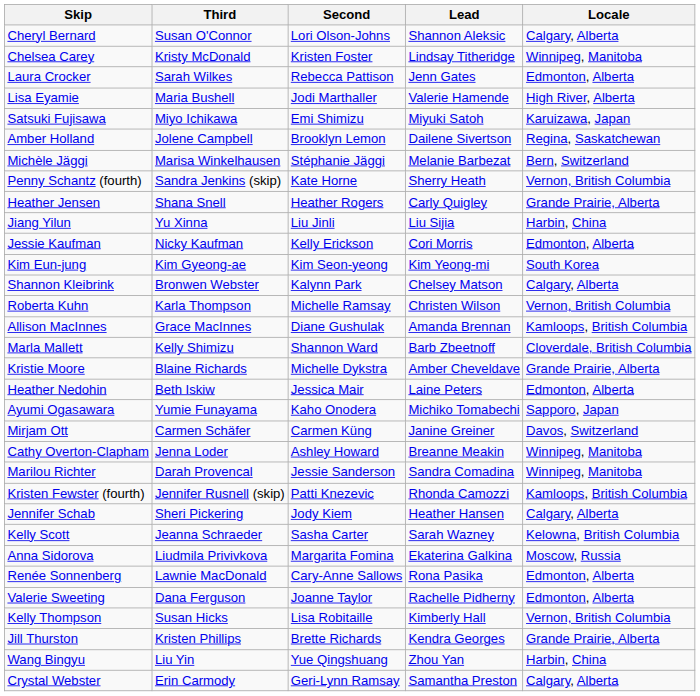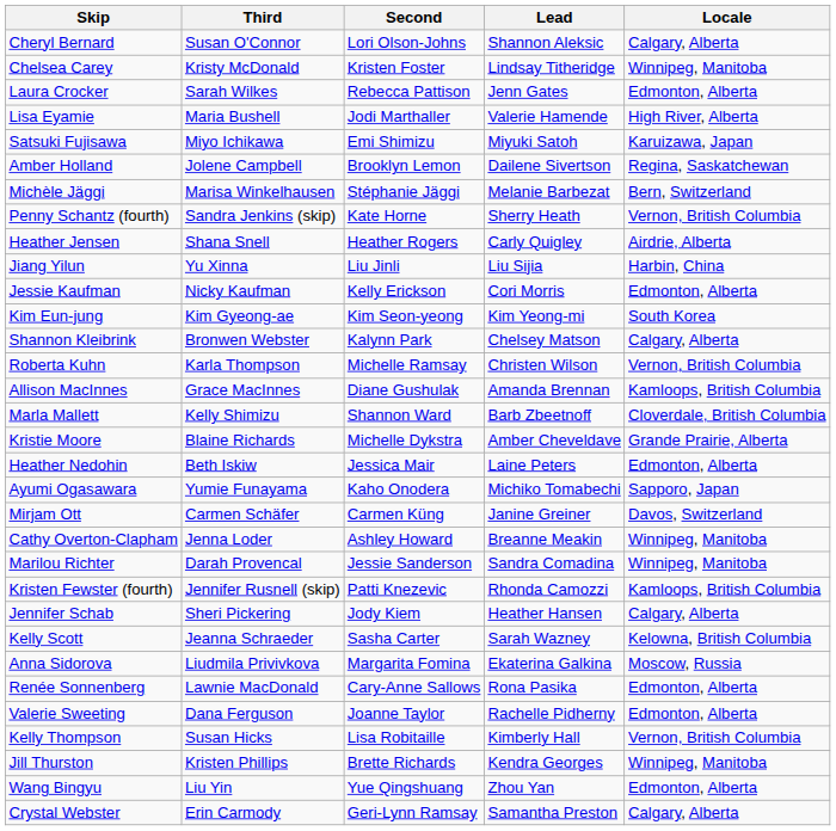Heather Jensen | Locale: Grande Prairie, Alberta -> Airdrie, Alberta
Jill Thurston | Locale: Grande Prairie, Alberta -> Winnipeg, Manitoba
Wang Bingyu | Locale: Harbin, China -> Edmonton, Alberta
